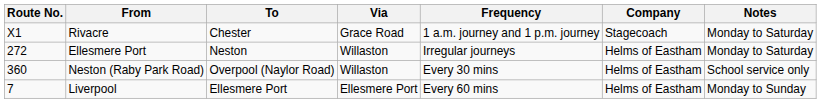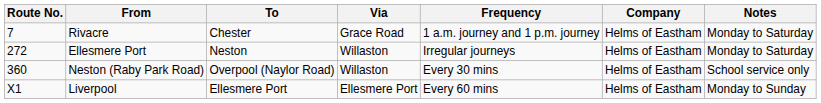Rivacre | Route No.: X1 -> 7
Rivacre | Company: Stagecoach -> Helms of Eastham
Liverpool | Route No.: 7 -> X1
